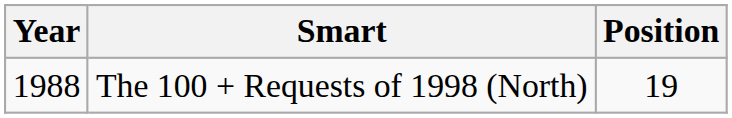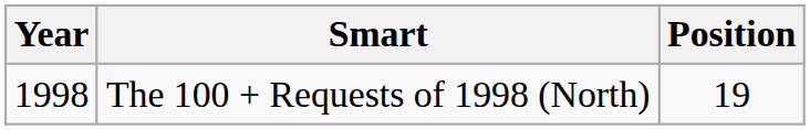The 100 + Requests of 1998 (North) | Year: 1988 -> 1998
